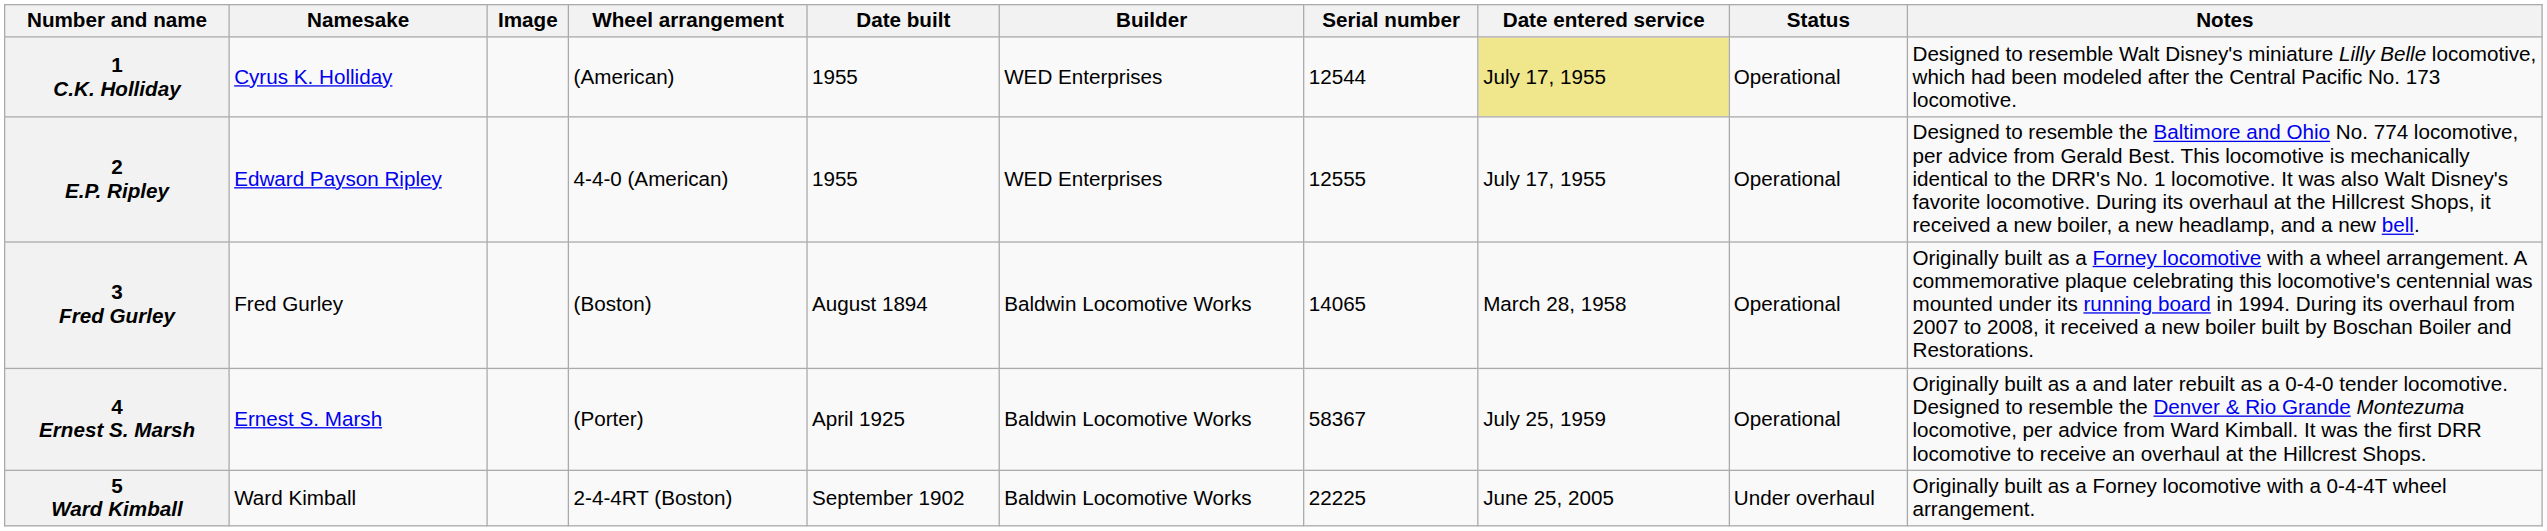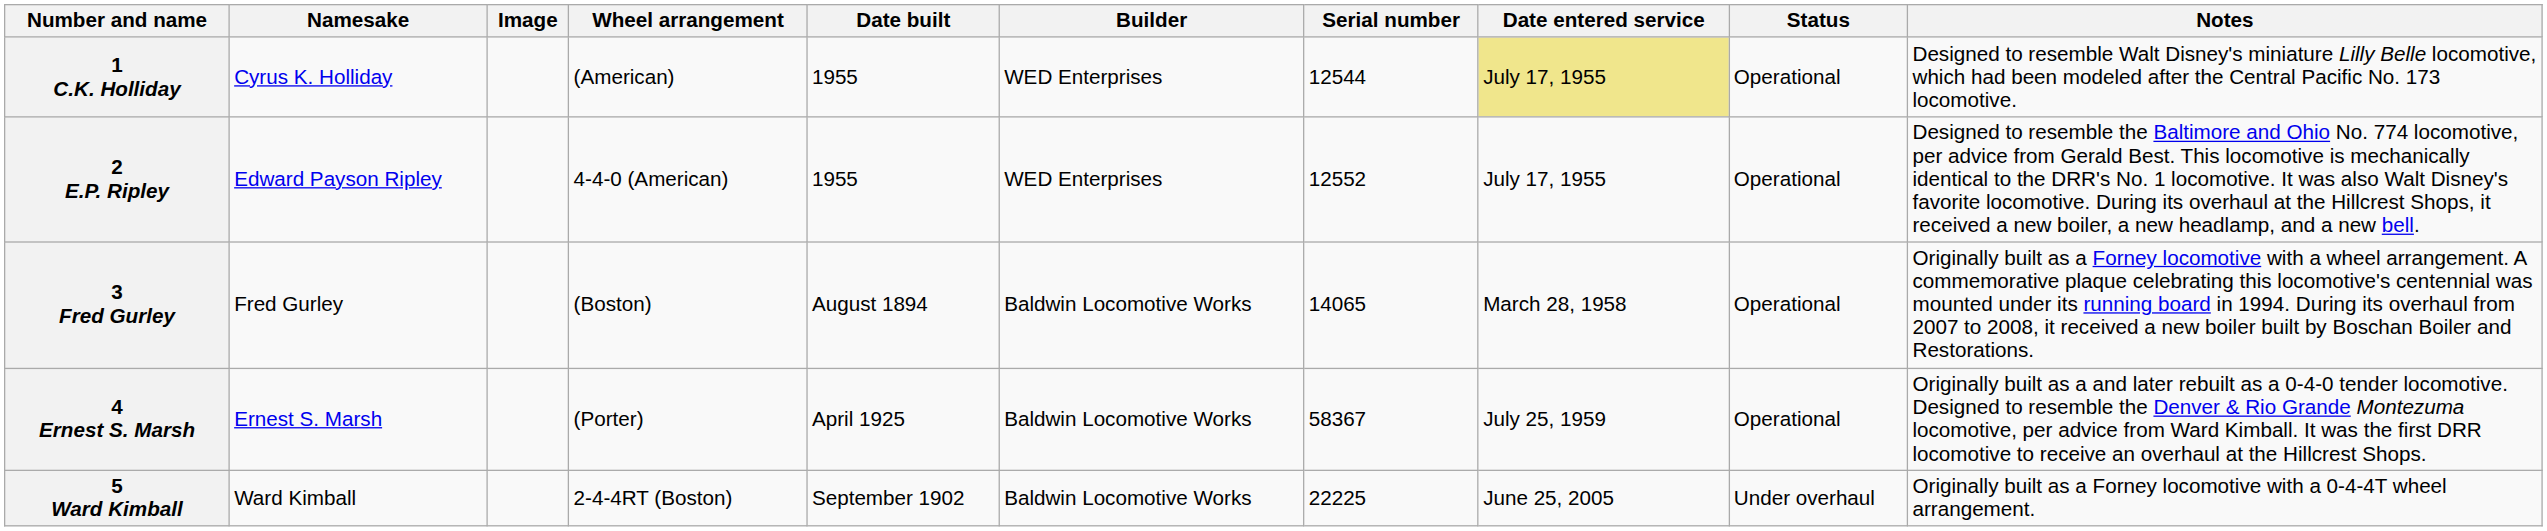2 E.P. Ripley | Serial number: 12555 -> 12552
